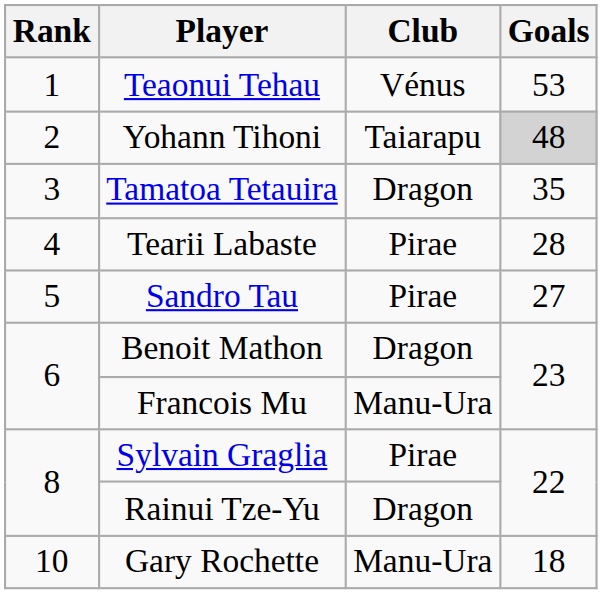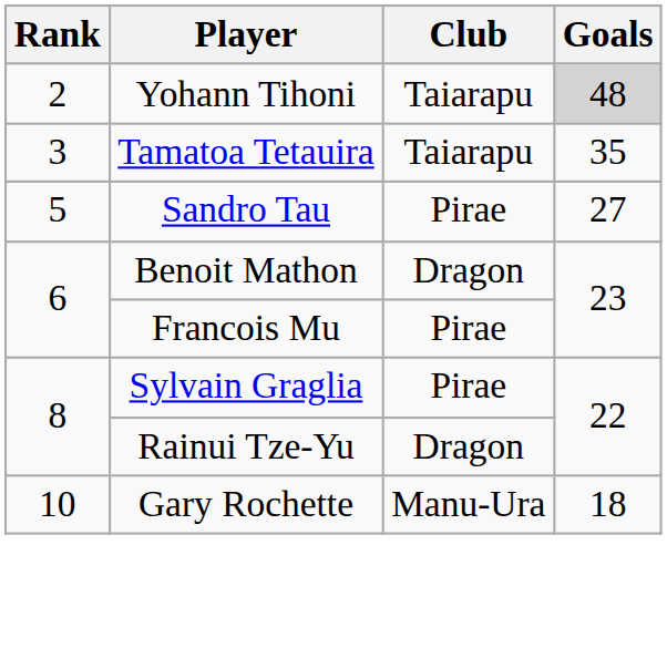- row: 1 | Teaonui Tehau | Vénus | 53
Tamatoa Tetauira | Club: Dragon -> Taiarapu
- row: 4 | Tearii Labaste | Pirae | 28
Francois Mu | Club: Manu-Ura -> Pirae
